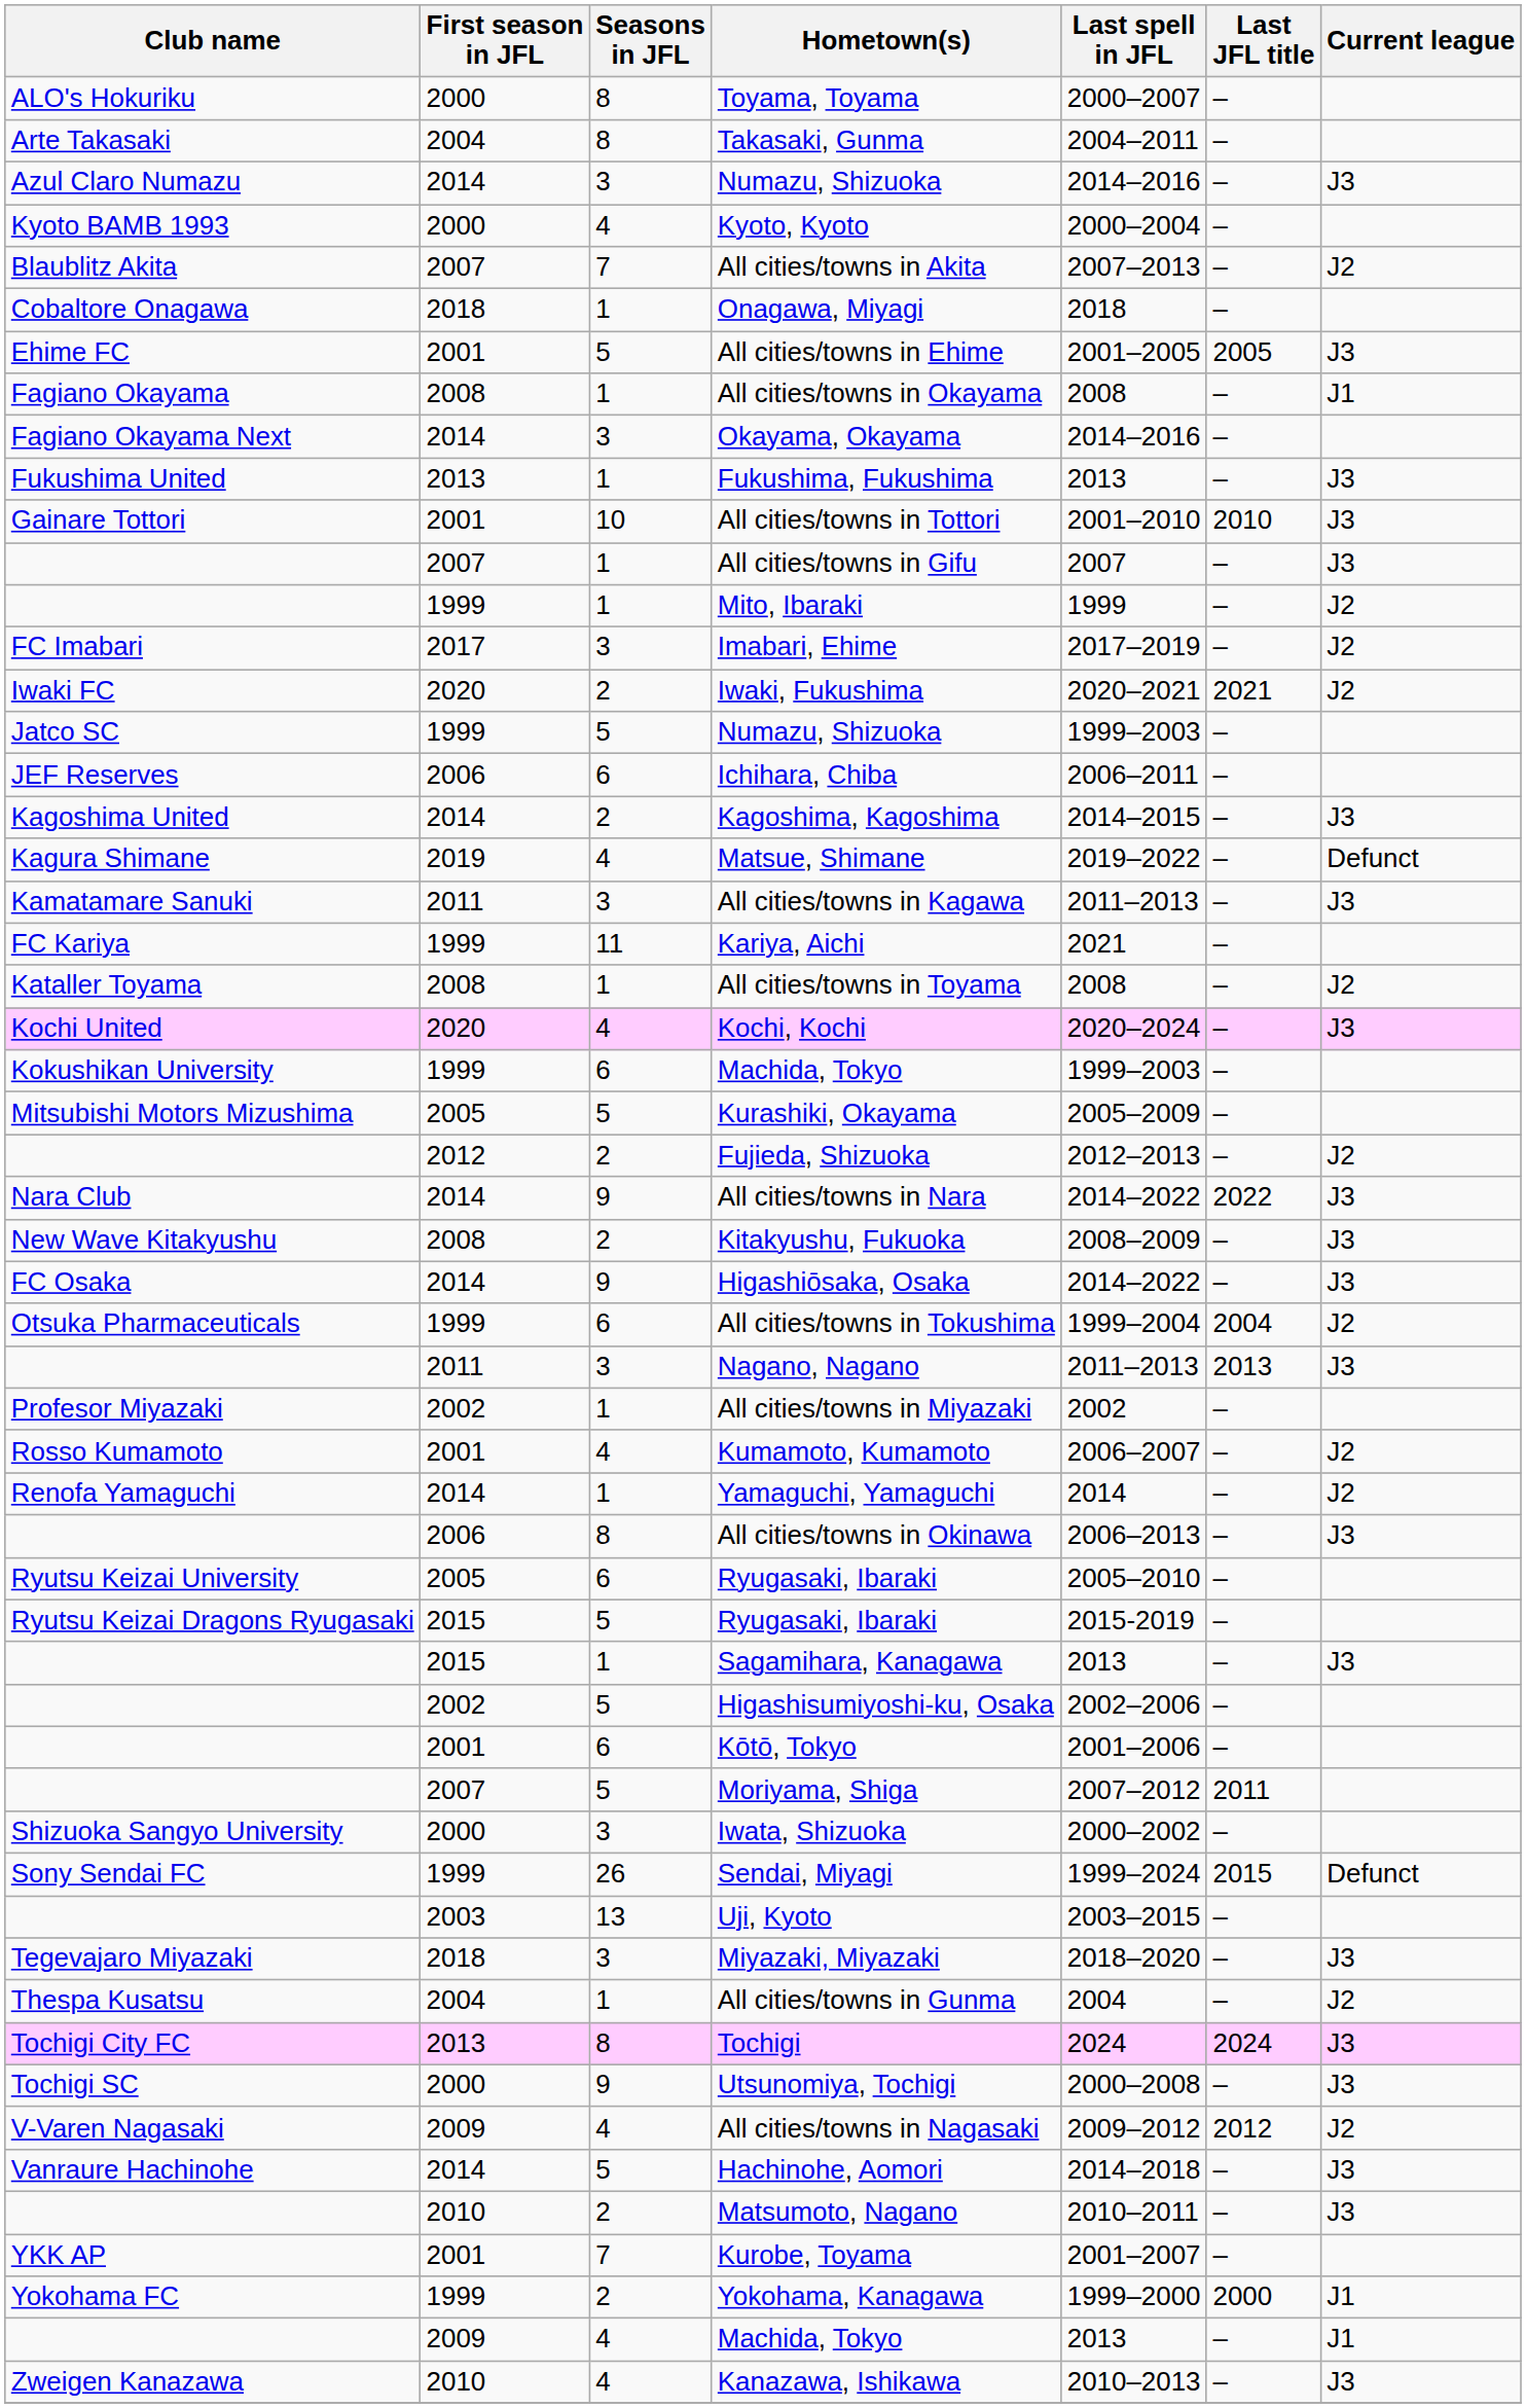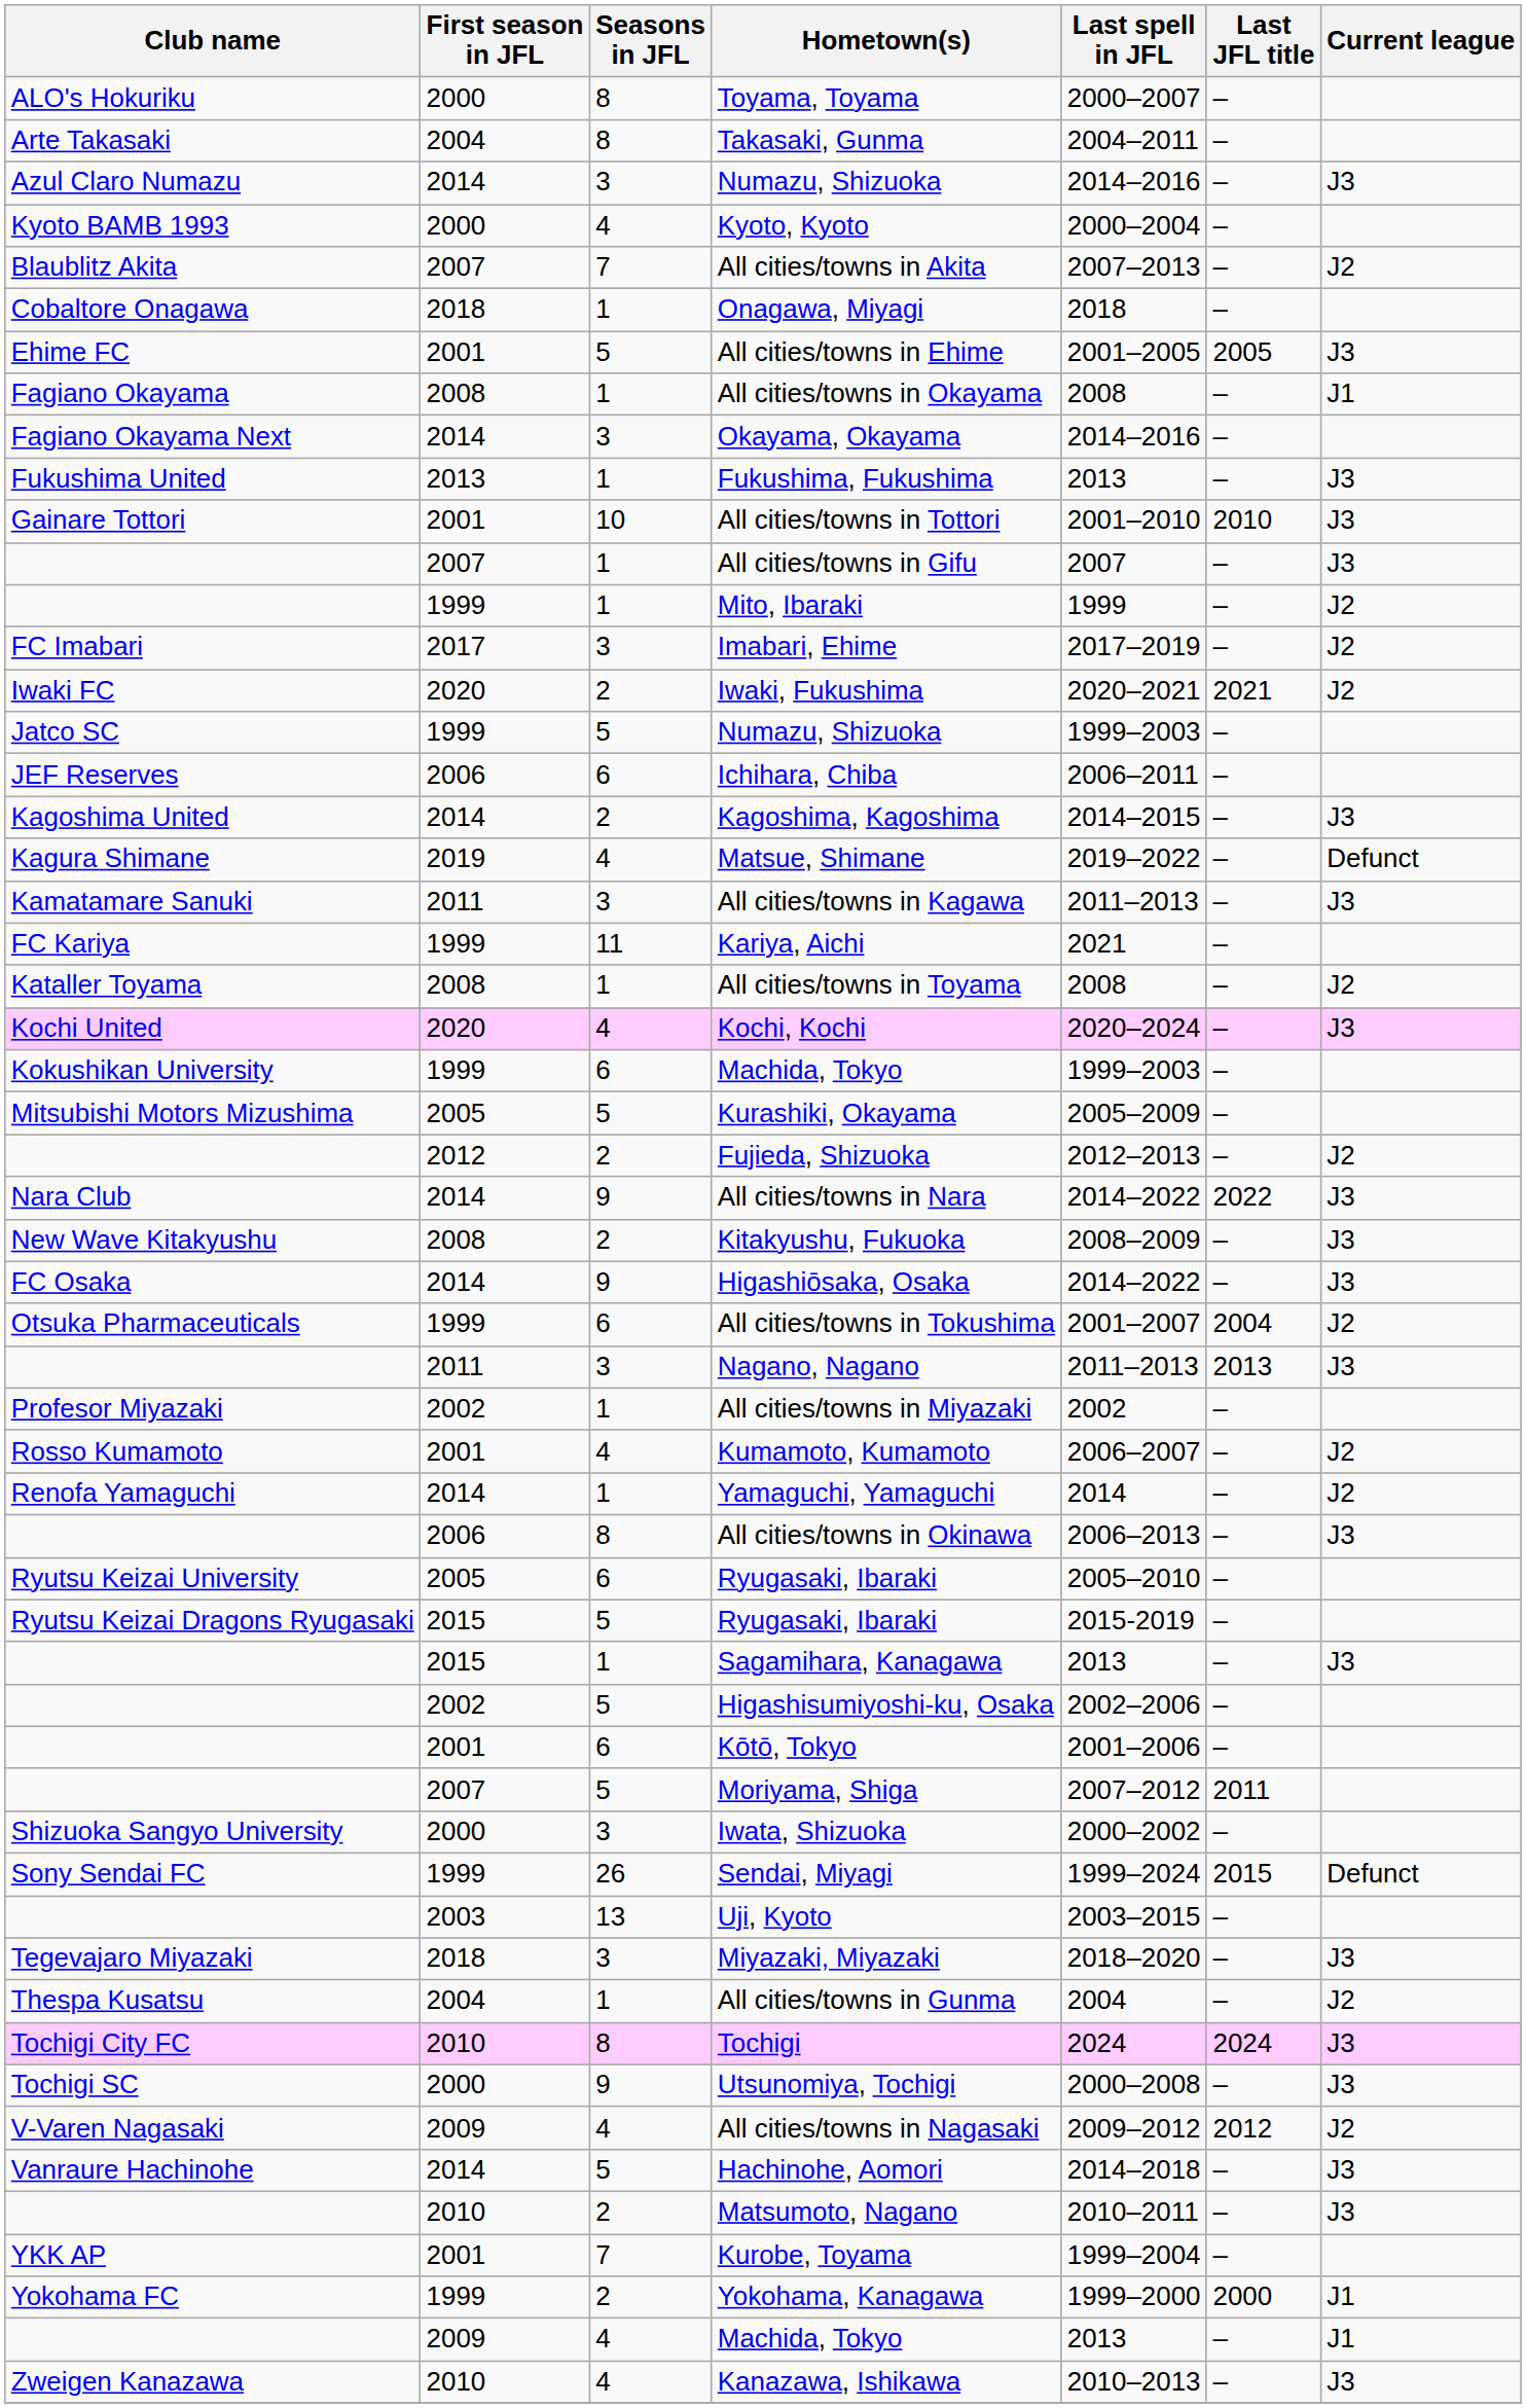All cities/towns in Tokushima | Last spell in JFL: 1999–2004 -> 2001–2007
Tochigi | First season in JFL: 2013 -> 2010
Kurobe, Toyama | Last spell in JFL: 2001–2007 -> 1999–2004
